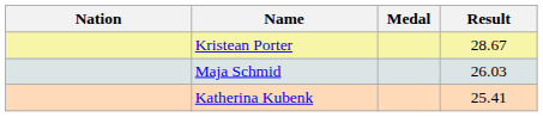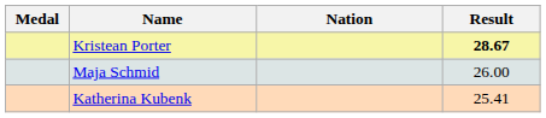columns swapped: Medal <-> Nation
Kristean Porter | Result: normal -> bold
Maja Schmid | Result: 26.03 -> 26.00
